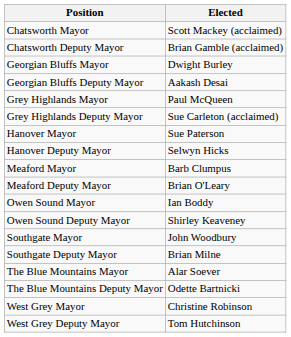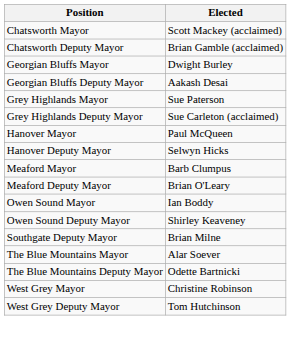Grey Highlands Mayor | Elected: Paul McQueen -> Sue Paterson
Hanover Mayor | Elected: Sue Paterson -> Paul McQueen
- row: Southgate Mayor | John Woodbury
